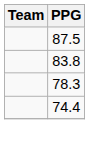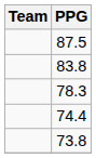+ row: 73.8
